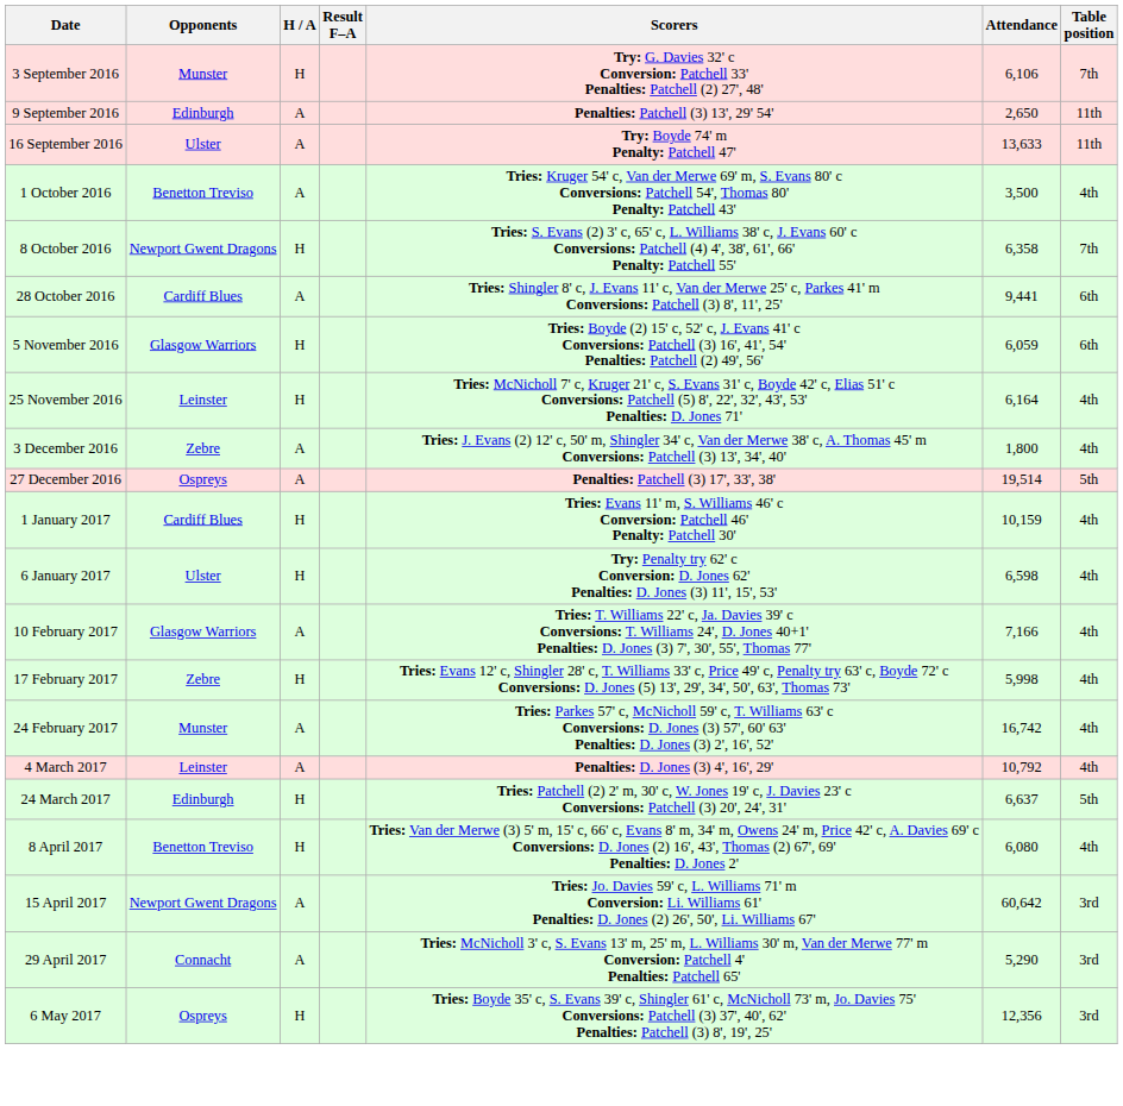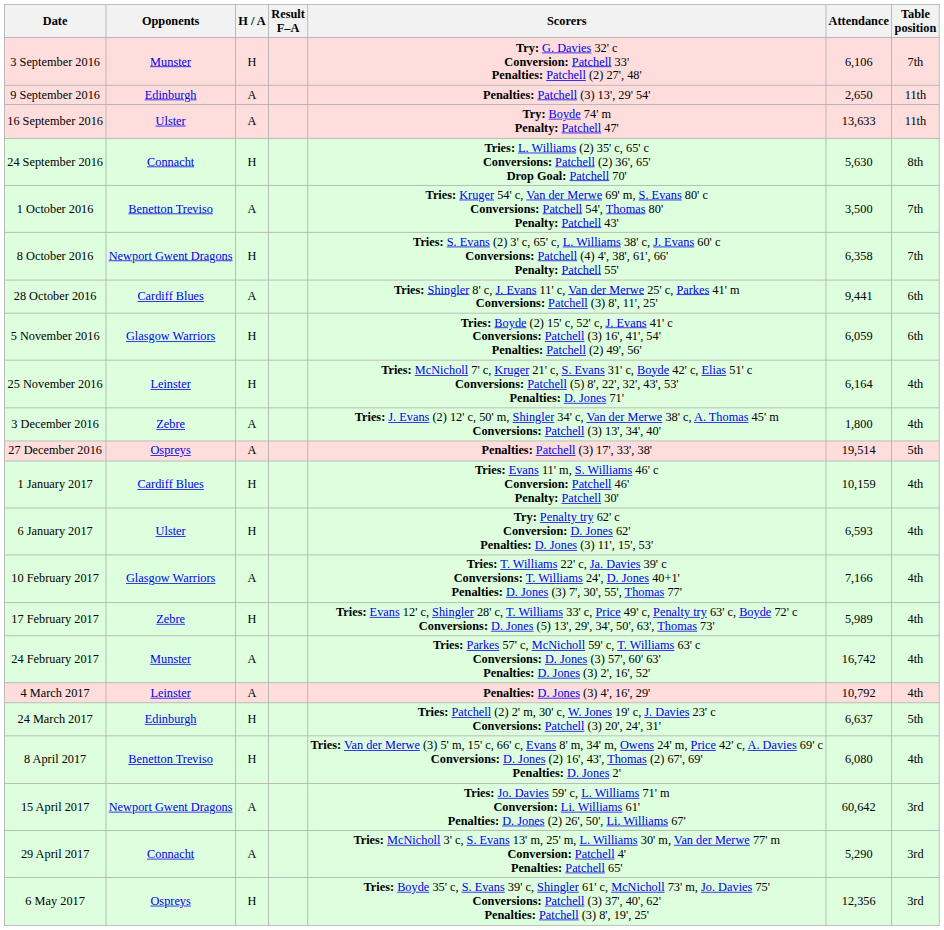+ row: 24 September 2016 | Connacht | H | Tries: L. Williams (2) 35' c, 65' c Conversions: Patchell (2) 36', 65' Drop Goal: Patchell 70' | 5,630 | 8th
1 October 2016 | Table position: 4th -> 7th
6 January 2017 | Attendance: 6,598 -> 6,593
17 February 2017 | Attendance: 5,998 -> 5,989
